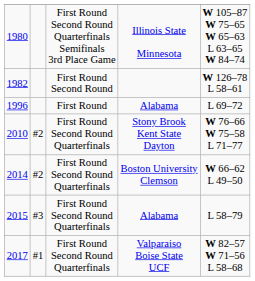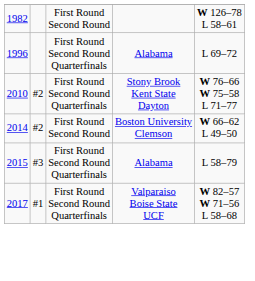- row: 1980 | First Round Second Round Quarterfinals Semifinals 3rd Place Game | Illinois State Minnesota | W 105–87 W 75–65 W 65–63 L 63–65 W 84–74
1996 | column 3: First Round -> First Round Second Round Quarterfinals
2014 | column 3: First Round Second Round Quarterfinals -> First Round Second Round
